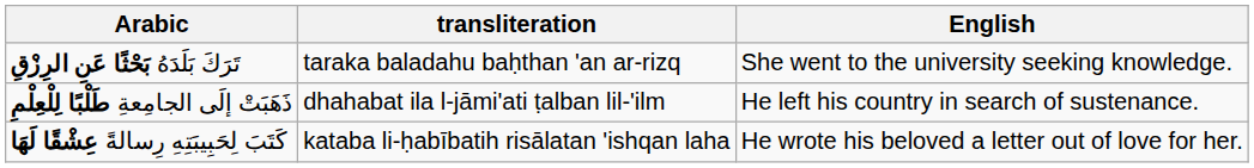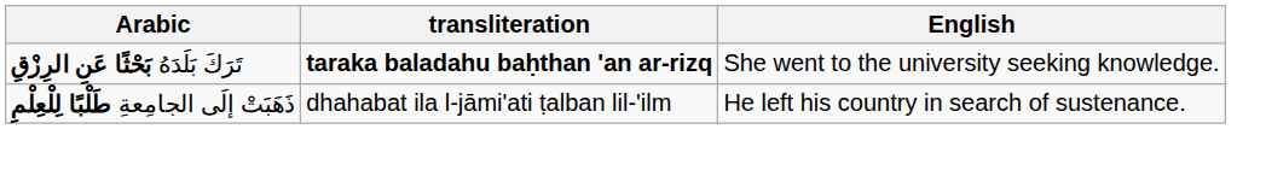تَرَكَ بَلَدَهُ بَحْثًا عَنِ الرِزْقِ | transliteration: normal -> bold
- row: كَتَبَ لِحَبِيبَتِهِ رِسالةً عِشْقًا لَهَا | kataba li-ḥabībatih risālatan 'ishqan laha | He wrote his beloved a letter out of love for her.
